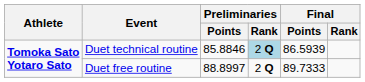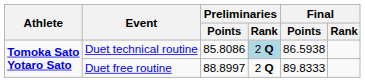Duet technical routine | Preliminaries / Points: 85.8846 -> 85.8086
Duet technical routine | Final / Points: 86.5939 -> 86.5938
Duet free routine | Final / Points: 89.7333 -> 89.8333
